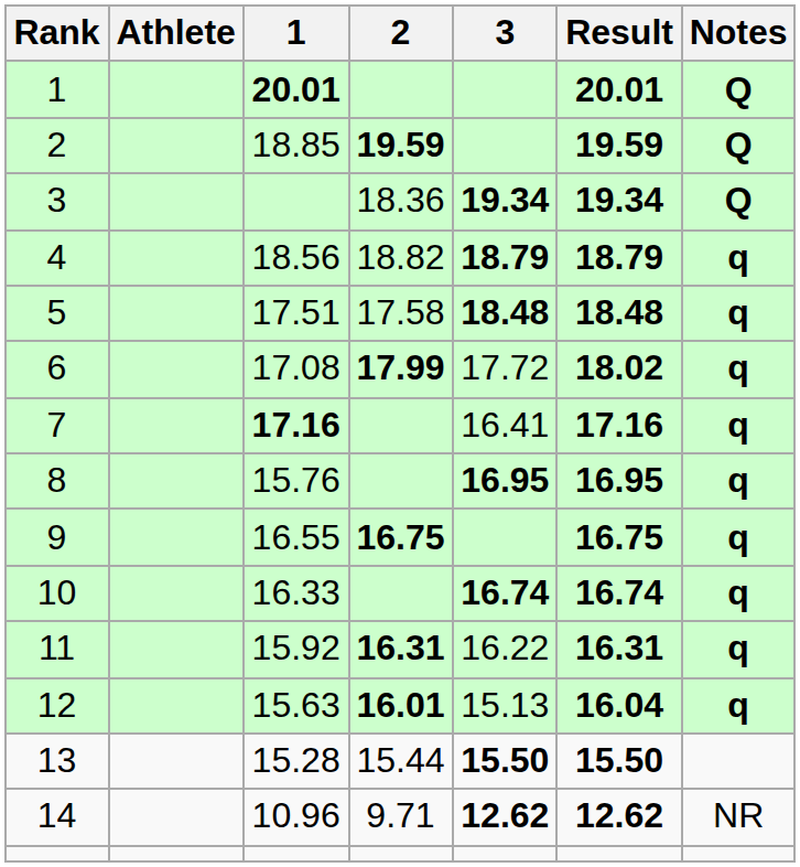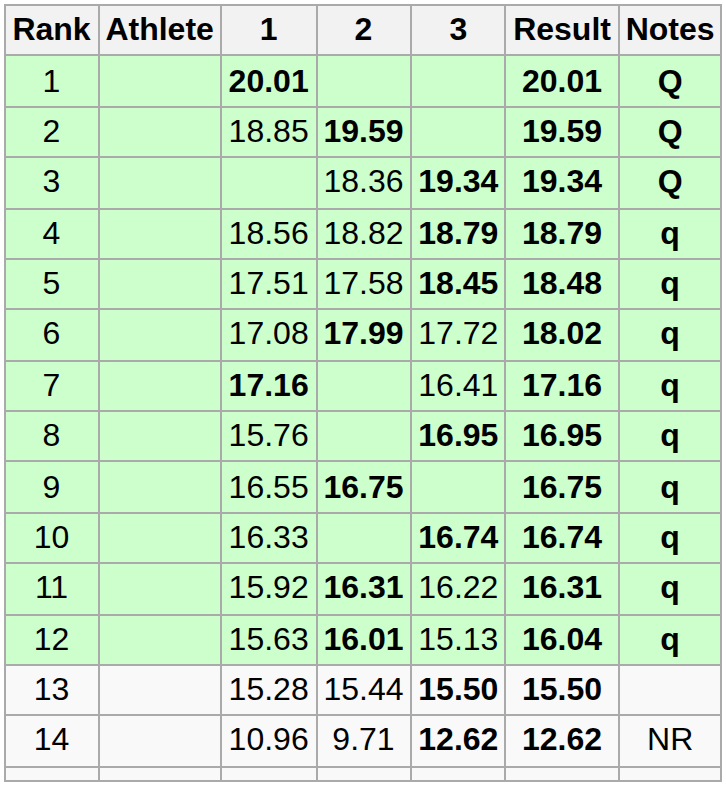5 | 3: 18.48 -> 18.45
